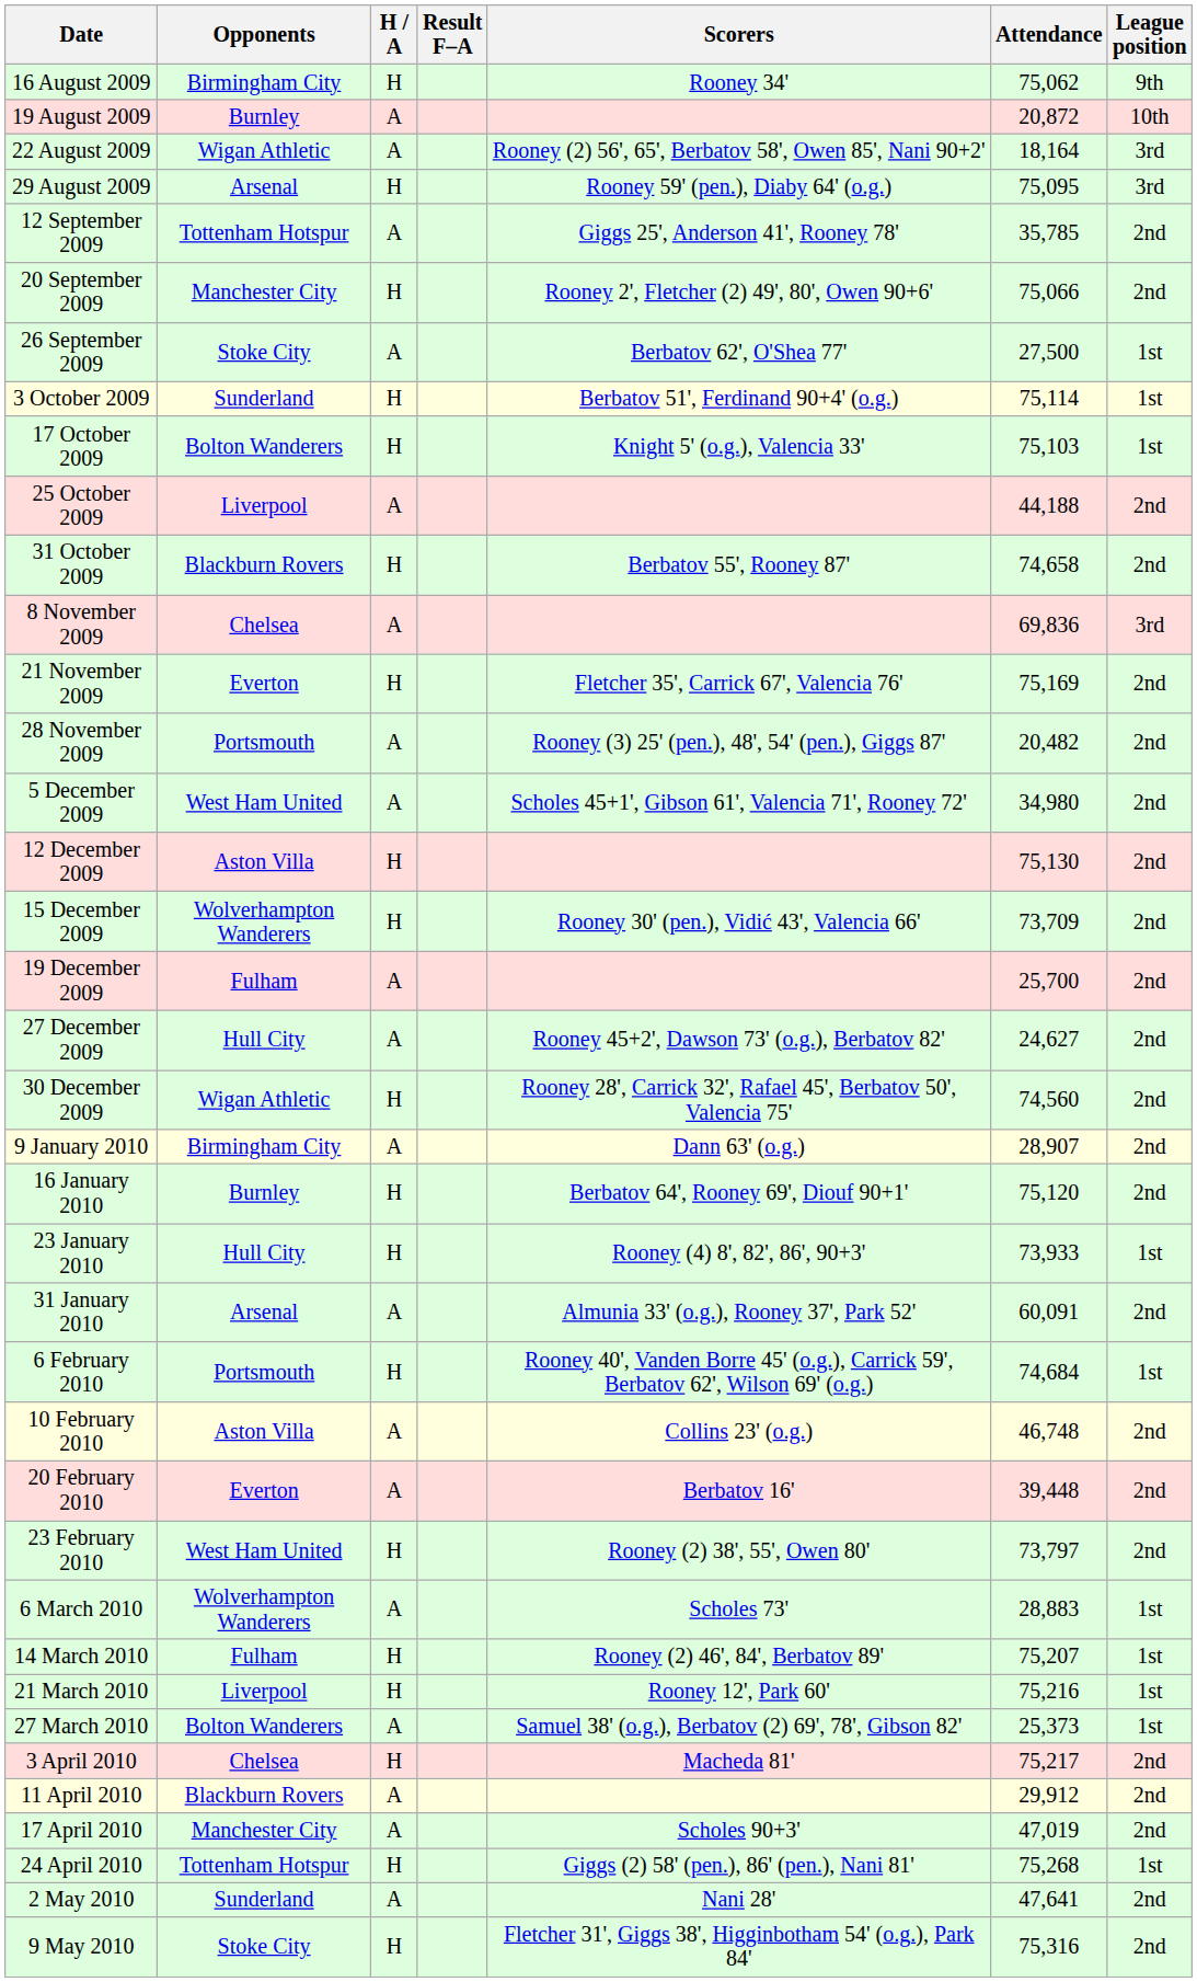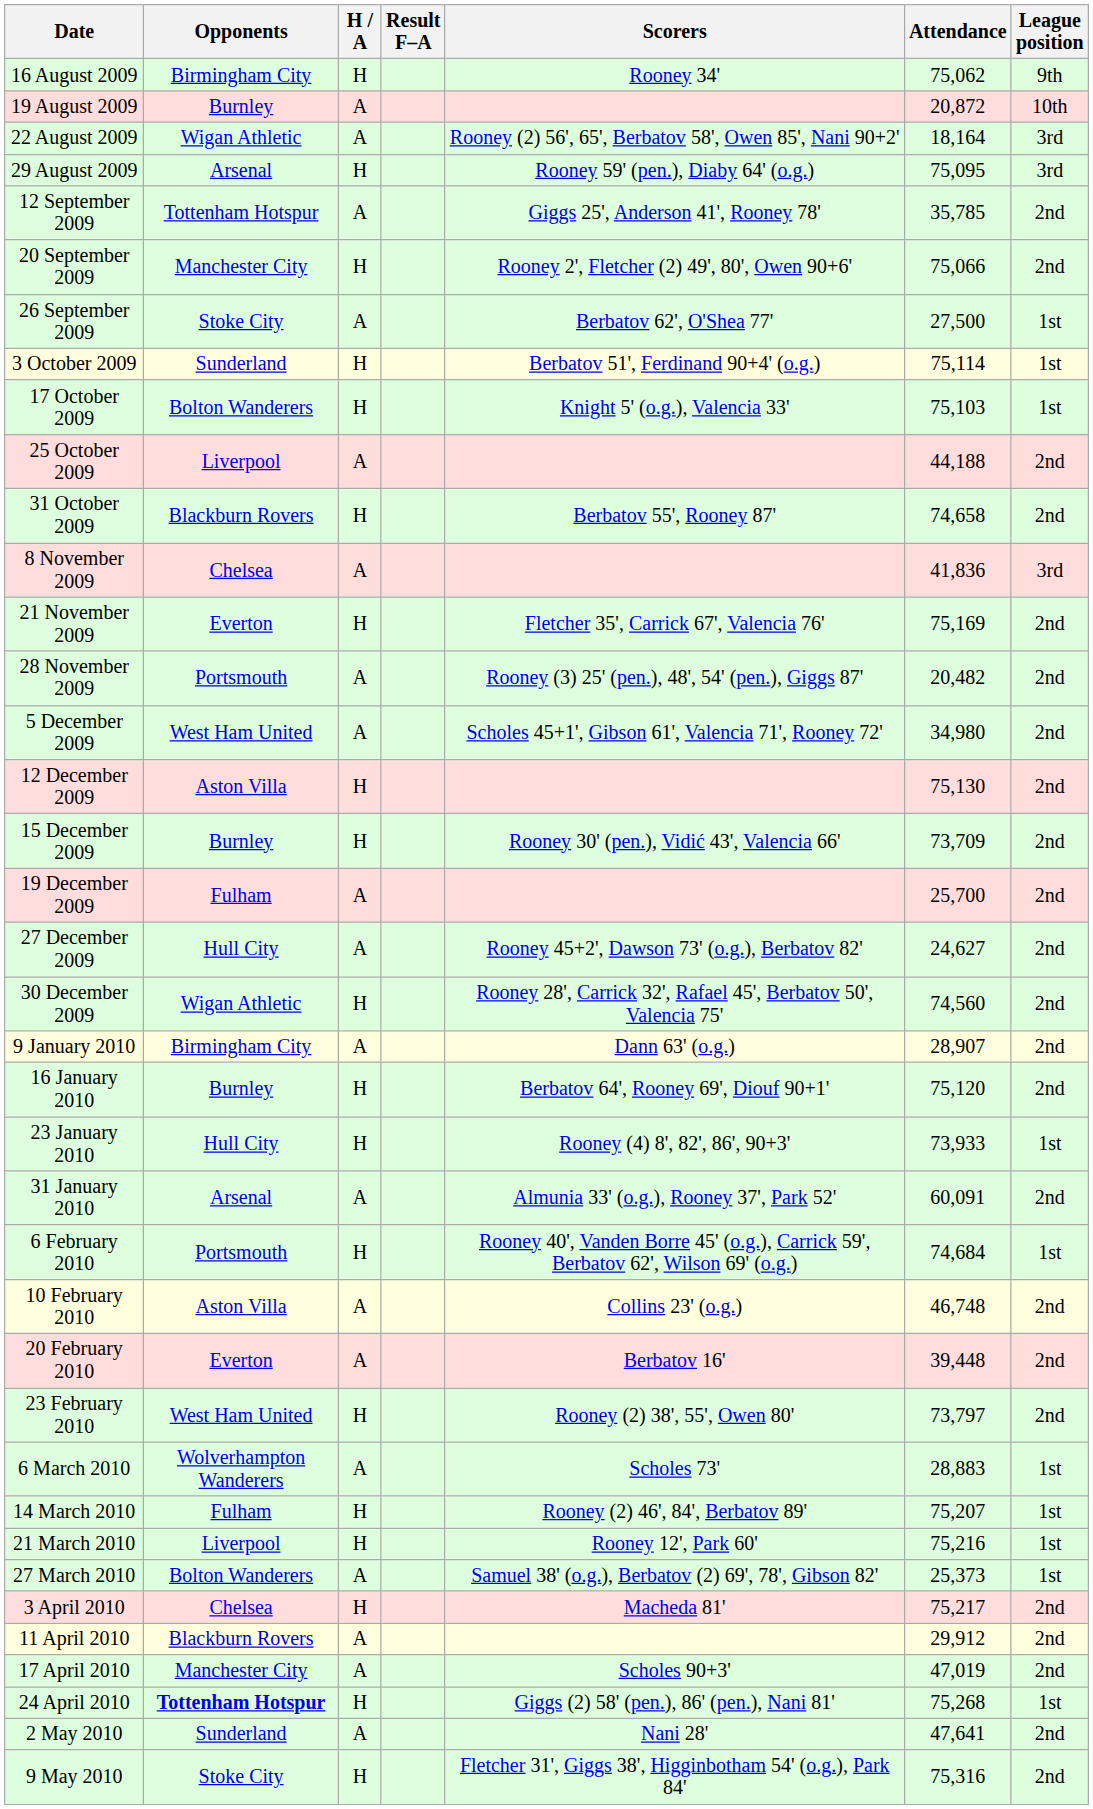8 November 2009 | Attendance: 69,836 -> 41,836
15 December 2009 | Opponents: Wolverhampton Wanderers -> Burnley
24 April 2010 | Opponents: normal -> bold
